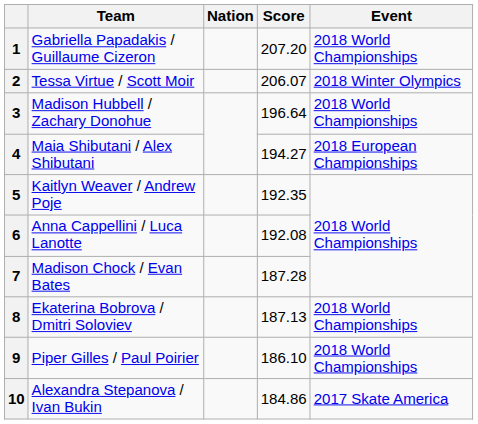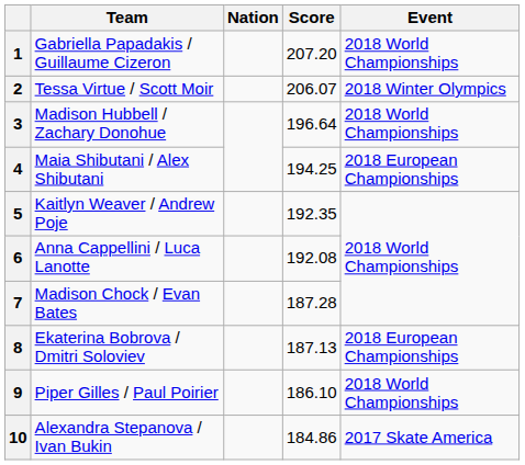4 | Score: 194.27 -> 194.25
8 | Event: 2018 World Championships -> 2018 European Championships
